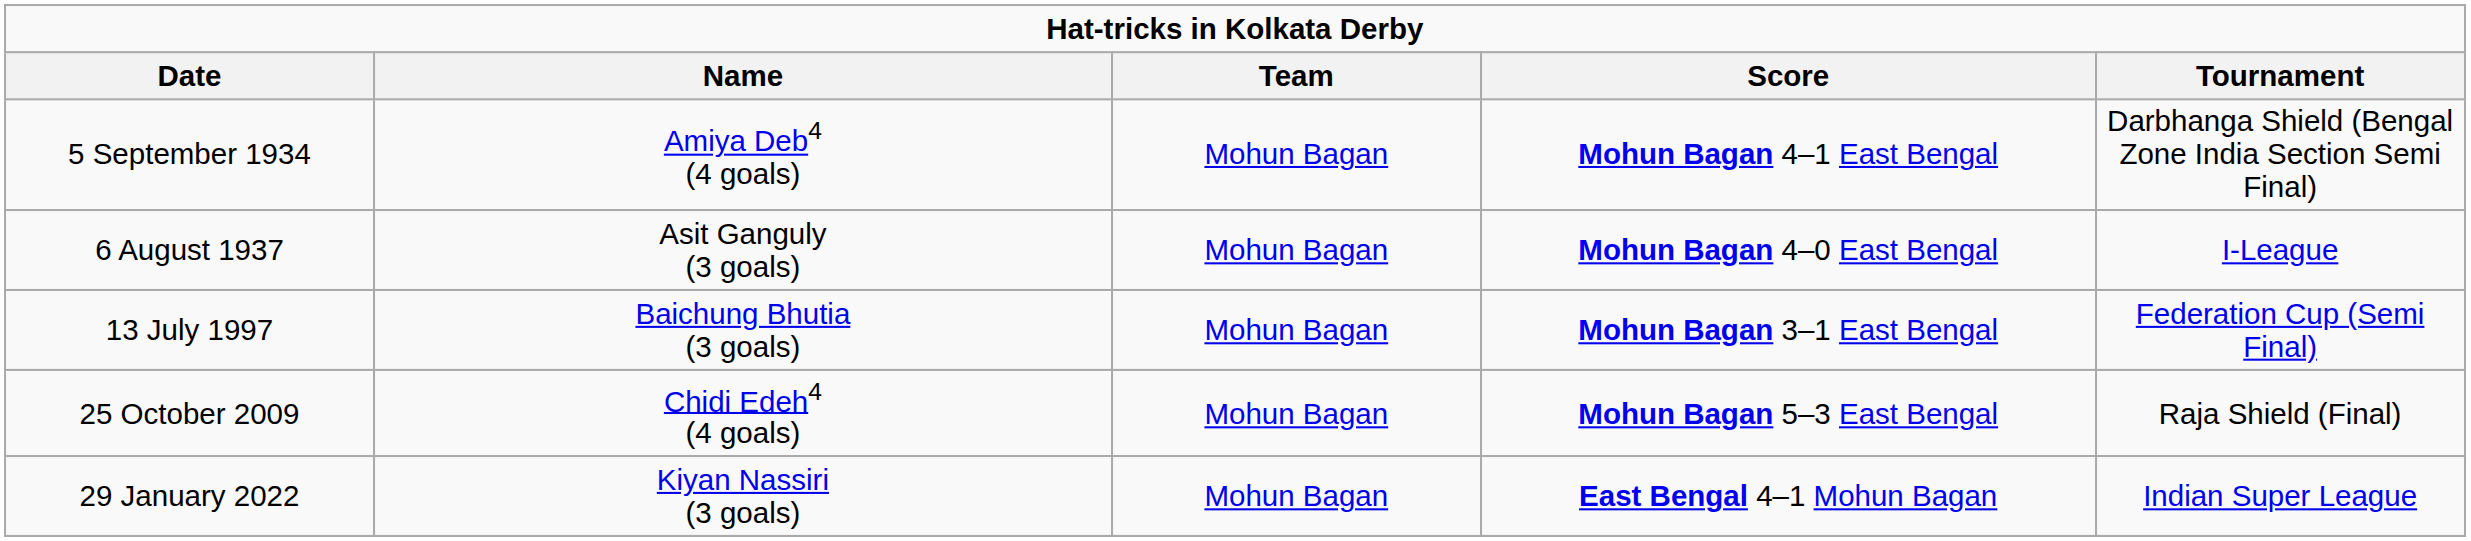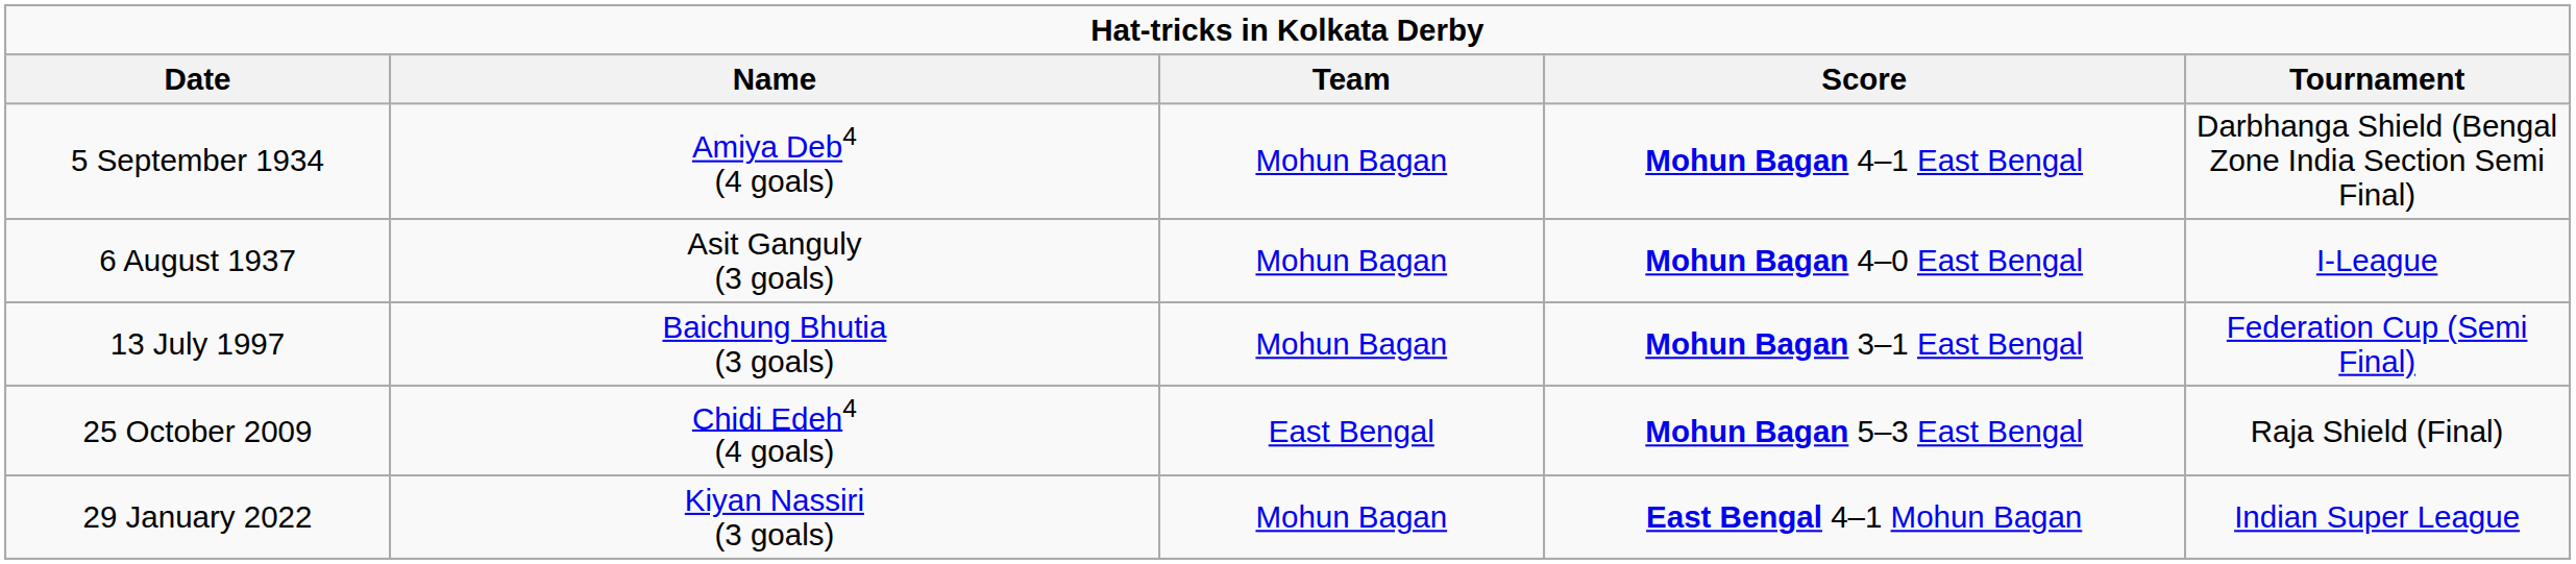25 October 2009 | Team: Mohun Bagan -> East Bengal
